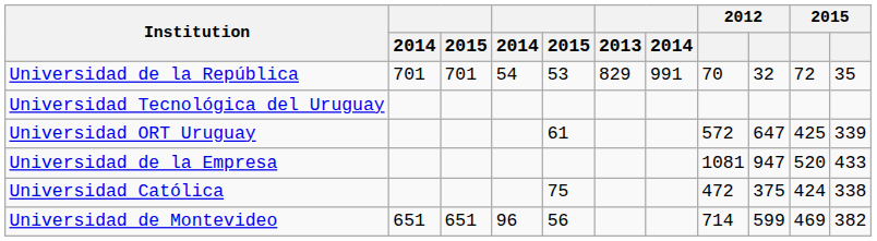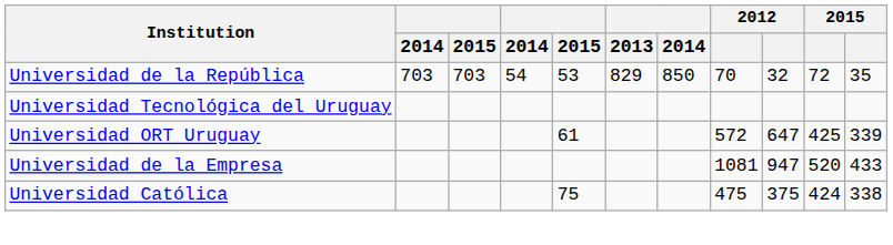Universidad de la República | column 2: 701 -> 703
Universidad de la República | column 3: 701 -> 703
Universidad de la República | column 7: 991 -> 850
Universidad Católica | column 8: 472 -> 475
- row: Universidad de Montevideo | 651 | 651 | 96 | 56 | 714 | 599 | 469 | 382
